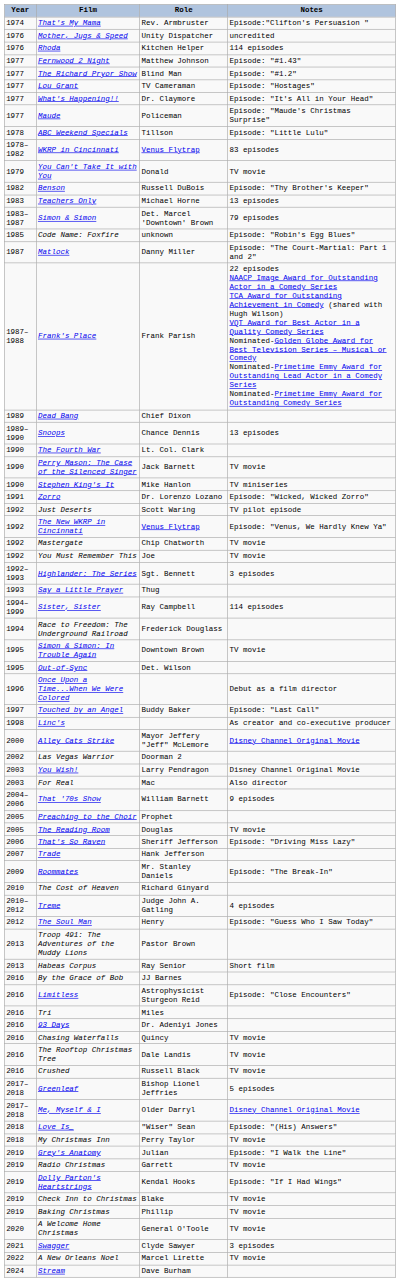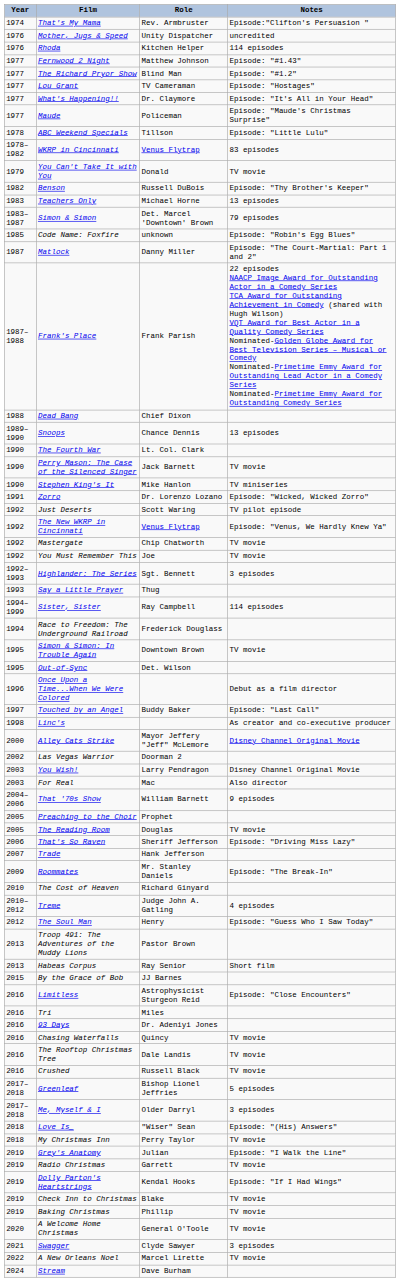Dead Bang | Year: 1989 -> 1988
By the Grace of Bob | Year: 2016 -> 2015
Me, Myself & I | Notes: Disney Channel Original Movie -> 3 episodes
